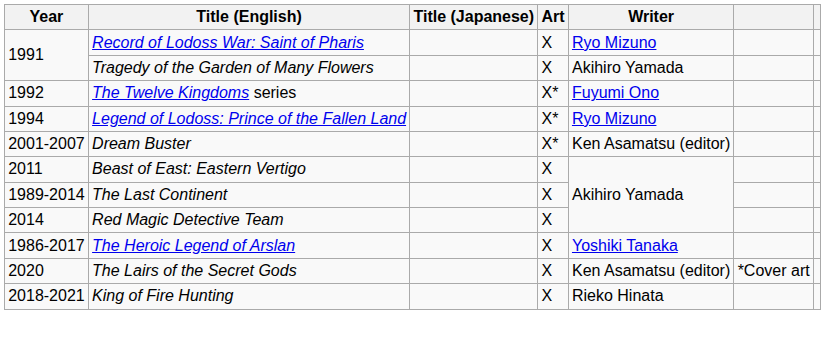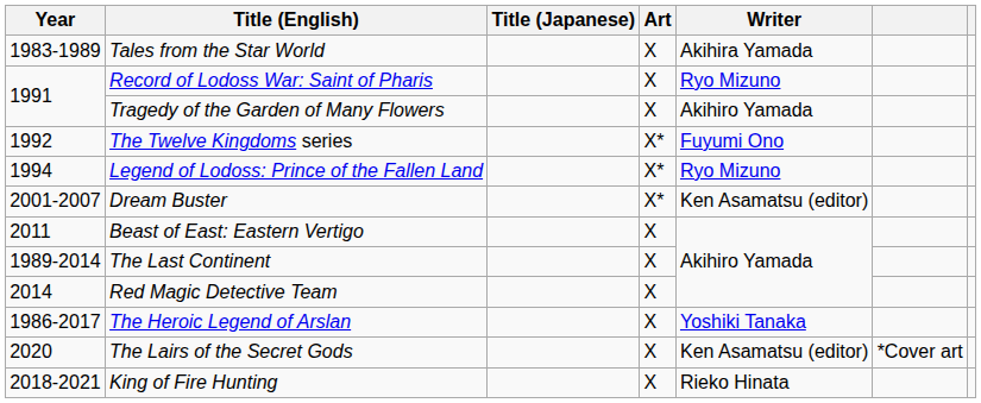+ row: 1983-1989 | Tales from the Star World | X | Akihira Yamada
